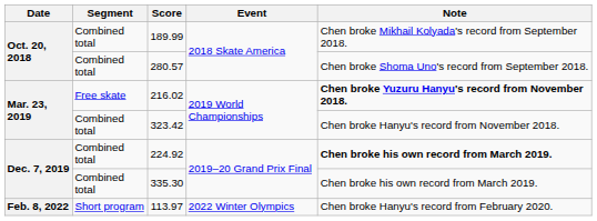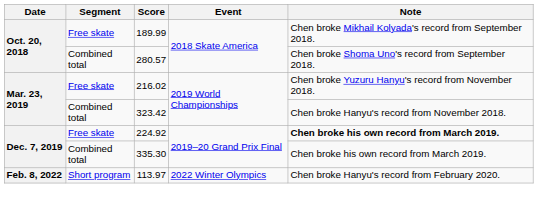189.99 | Segment: Combined total -> Free skate
216.02 | Note: bold -> normal
224.92 | Segment: Combined total -> Free skate
